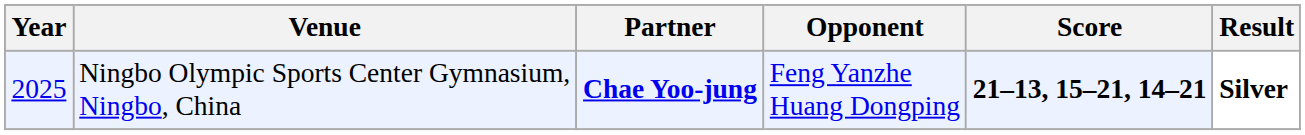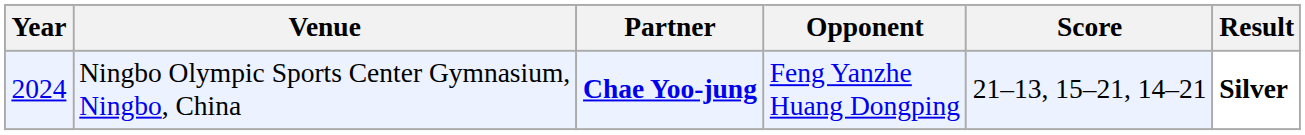Ningbo Olympic Sports Center Gymnasium, Ningbo, China | Year: 2025 -> 2024
Ningbo Olympic Sports Center Gymnasium, Ningbo, China | Score: bold -> normal
